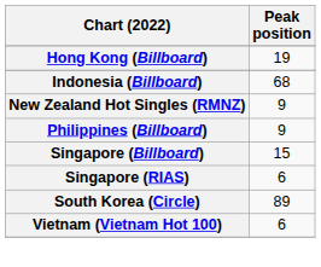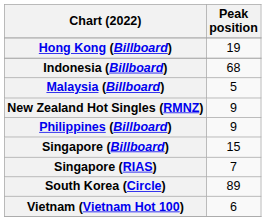+ row: Malaysia (Billboard) | 5
Singapore (RIAS) | Peak position: 6 -> 7
